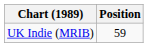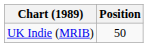UK Indie (MRIB) | Position: 59 -> 50
